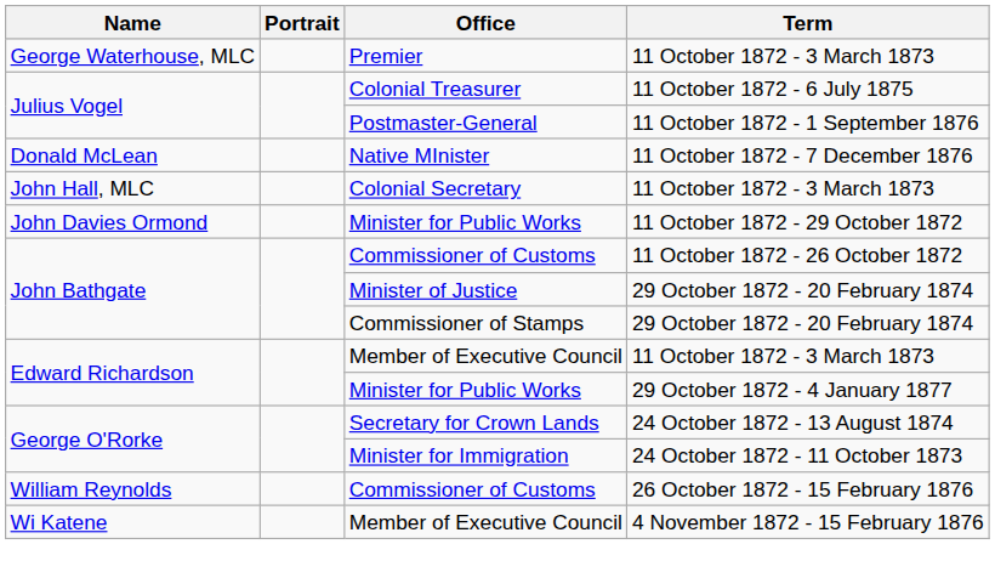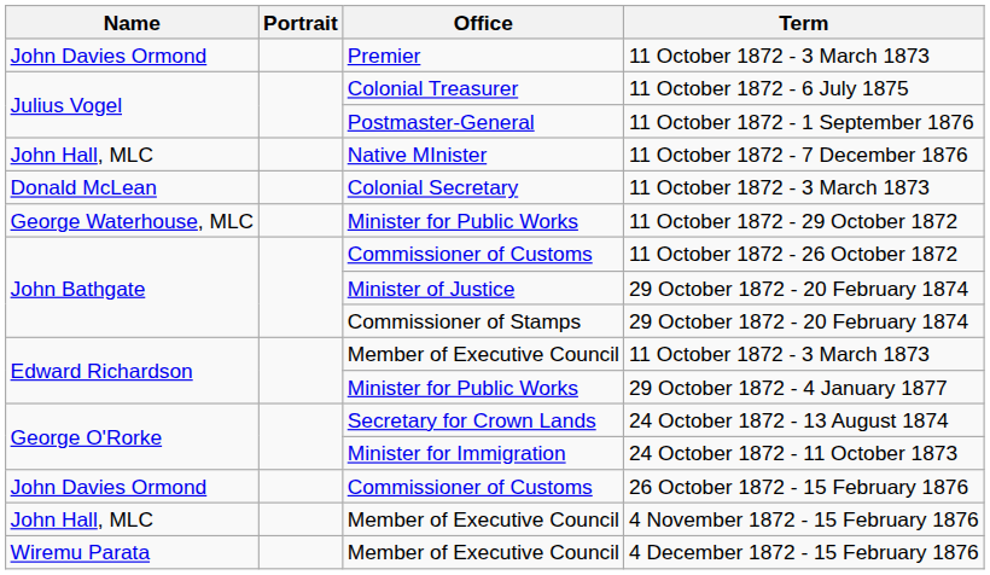Premier / 11 October 1872 - 3 March 1873 | Name: George Waterhouse, MLC -> John Davies Ormond
11 October 1872 - 7 December 1876 | Name: Donald McLean -> John Hall, MLC
Colonial Secretary / 11 October 1872 - 3 March 1873 | Name: John Hall, MLC -> Donald McLean
11 October 1872 - 29 October 1872 | Name: John Davies Ormond -> George Waterhouse, MLC
26 October 1872 - 15 February 1876 | Name: William Reynolds -> John Davies Ormond
4 November 1872 - 15 February 1876 | Name: Wi Katene -> John Hall, MLC
+ row: Wiremu Parata | Member of Executive Council | 4 December 1872 - 15 February 1876
